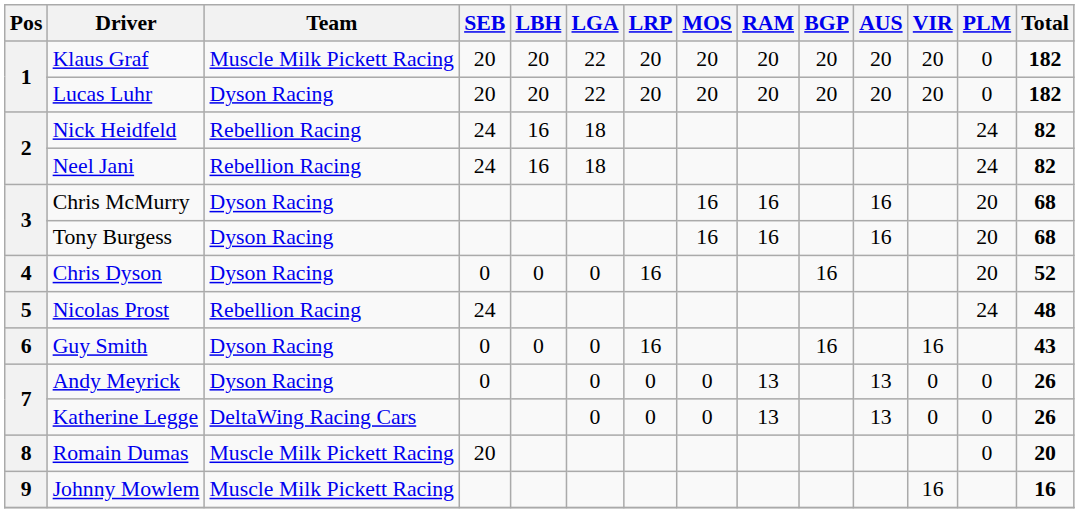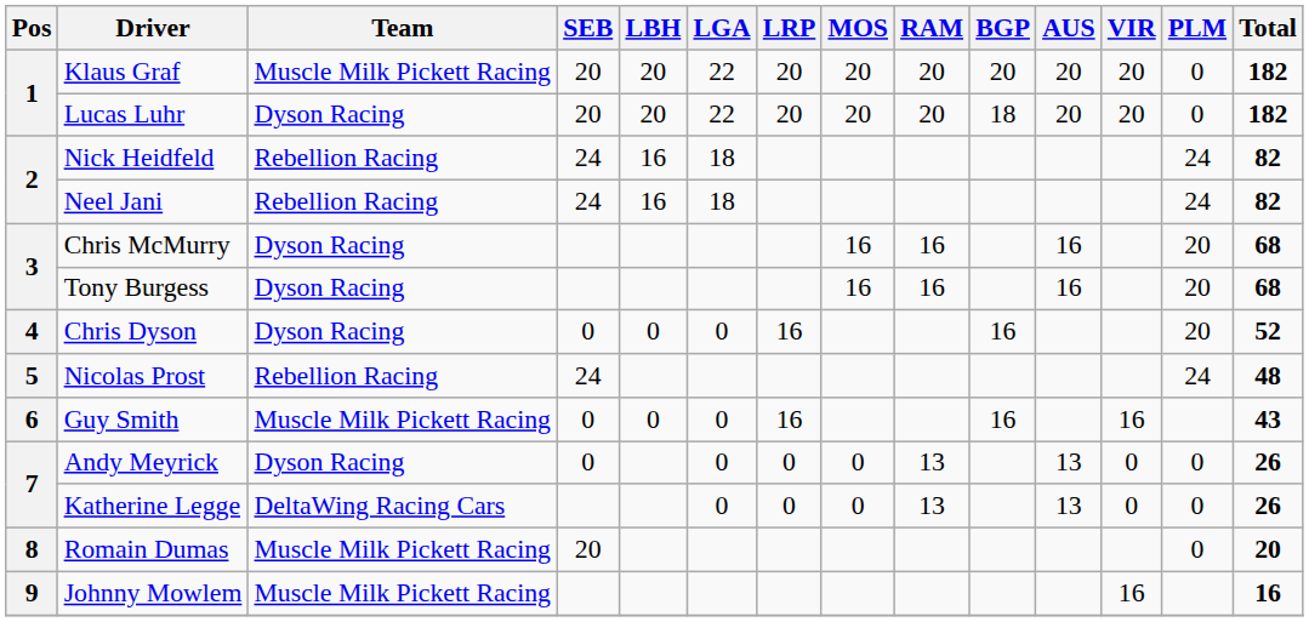Lucas Luhr | BGP: 20 -> 18
Guy Smith | Team: Dyson Racing -> Muscle Milk Pickett Racing
